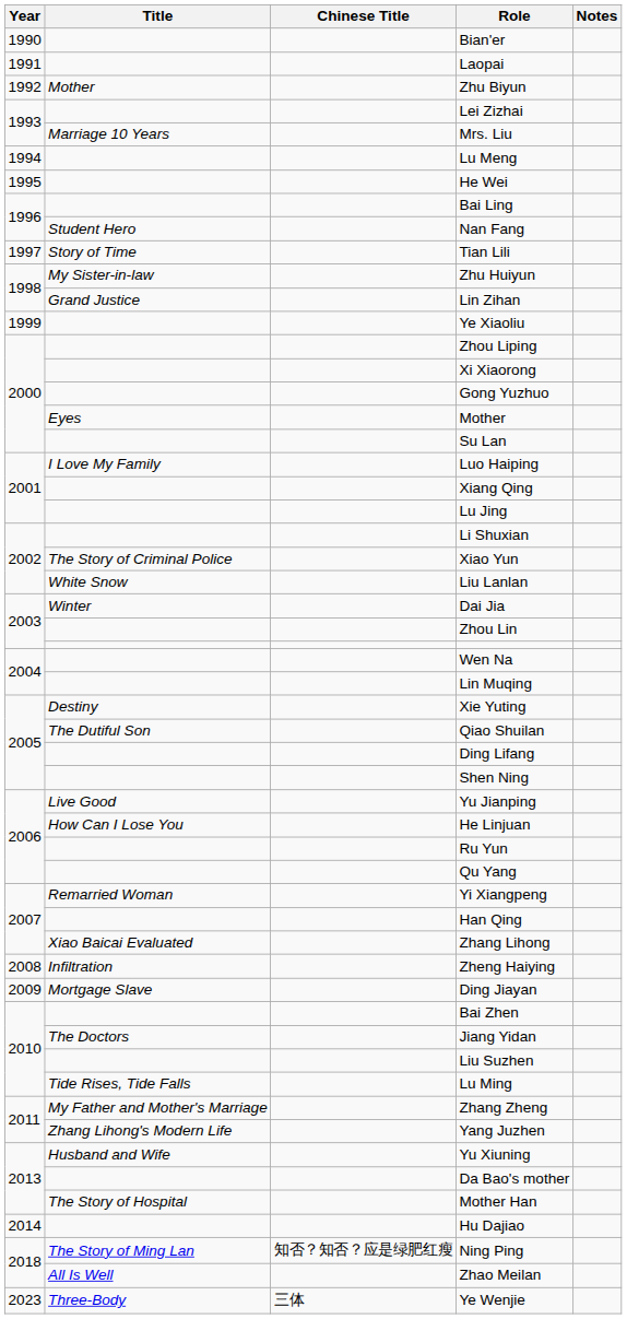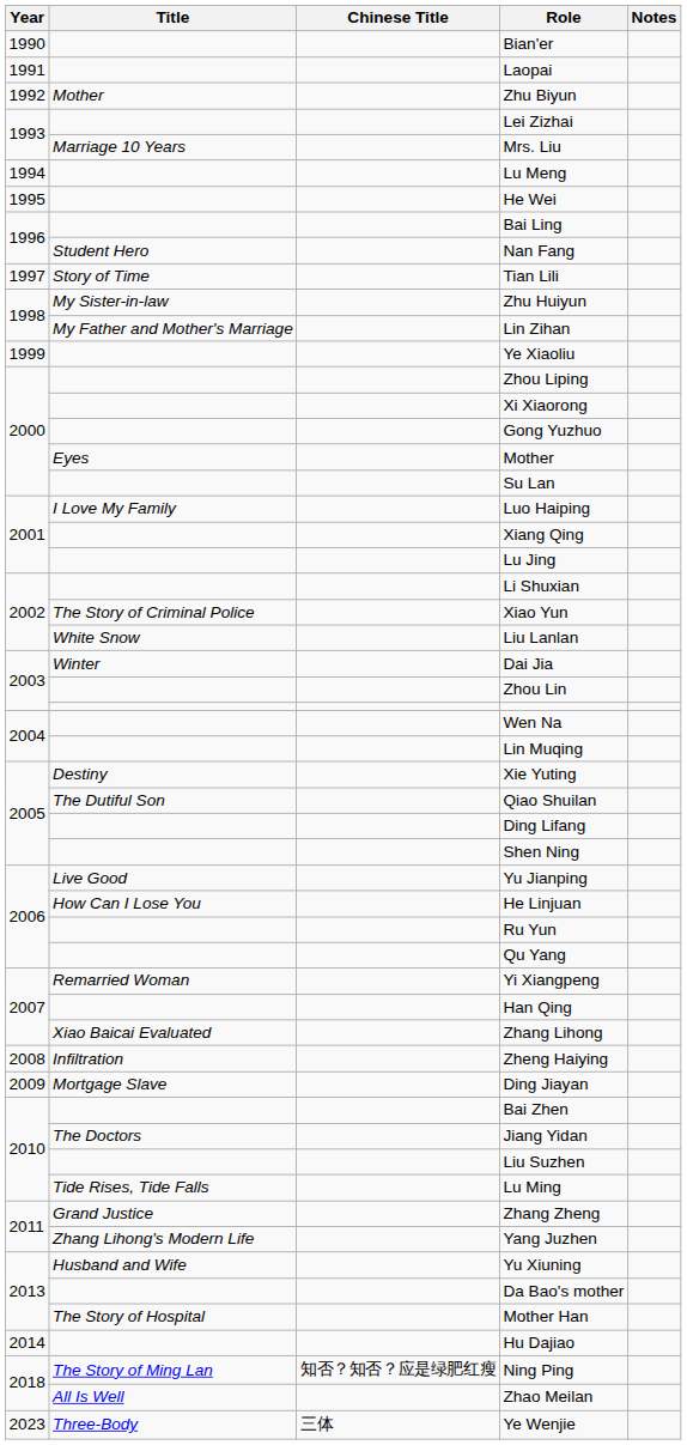Lin Zihan | Title: Grand Justice -> My Father and Mother's Marriage
Zhang Zheng | Title: My Father and Mother's Marriage -> Grand Justice
